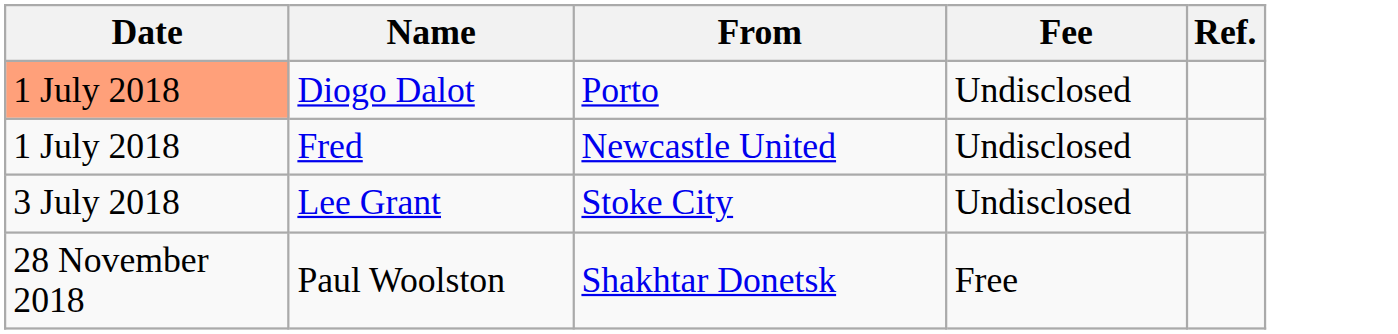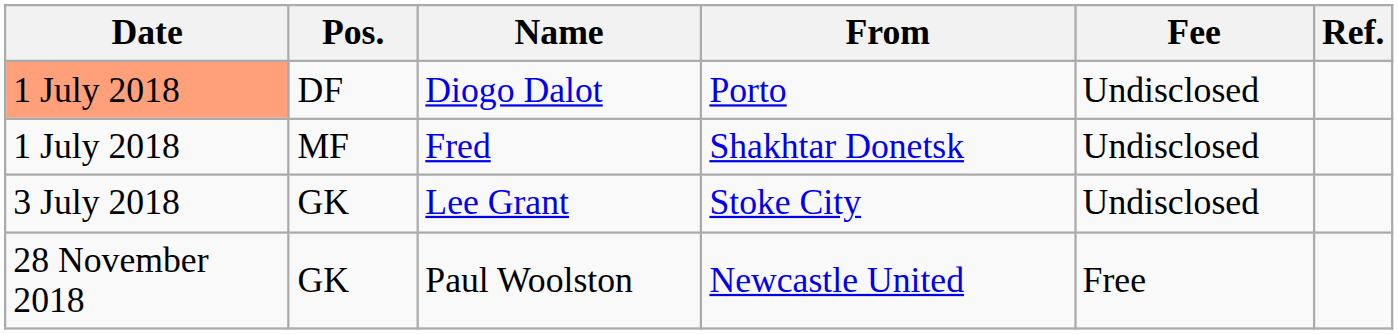+ column: Pos. | DF | MF | GK | GK
Fred | From: Newcastle United -> Shakhtar Donetsk
Paul Woolston | From: Shakhtar Donetsk -> Newcastle United
